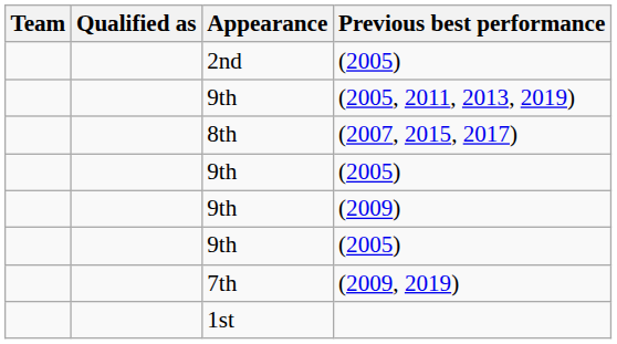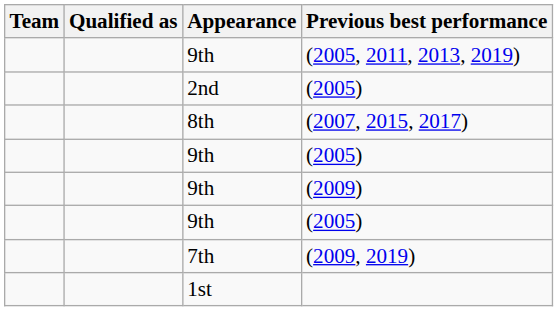rows swapped: 2nd / (2005) <-> (2005, 2011, 2013, 2019)
